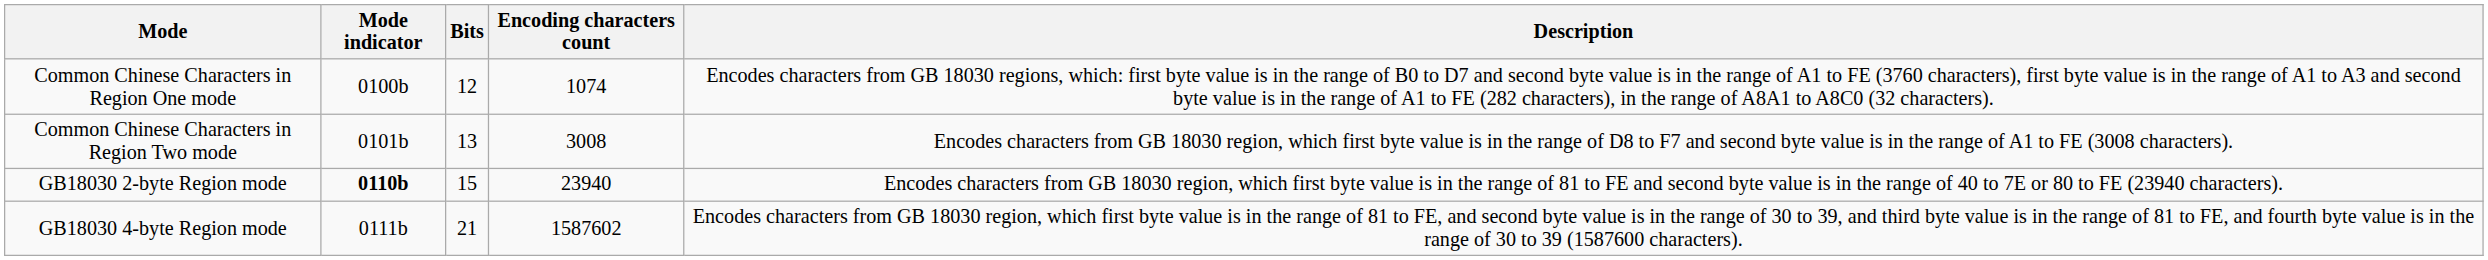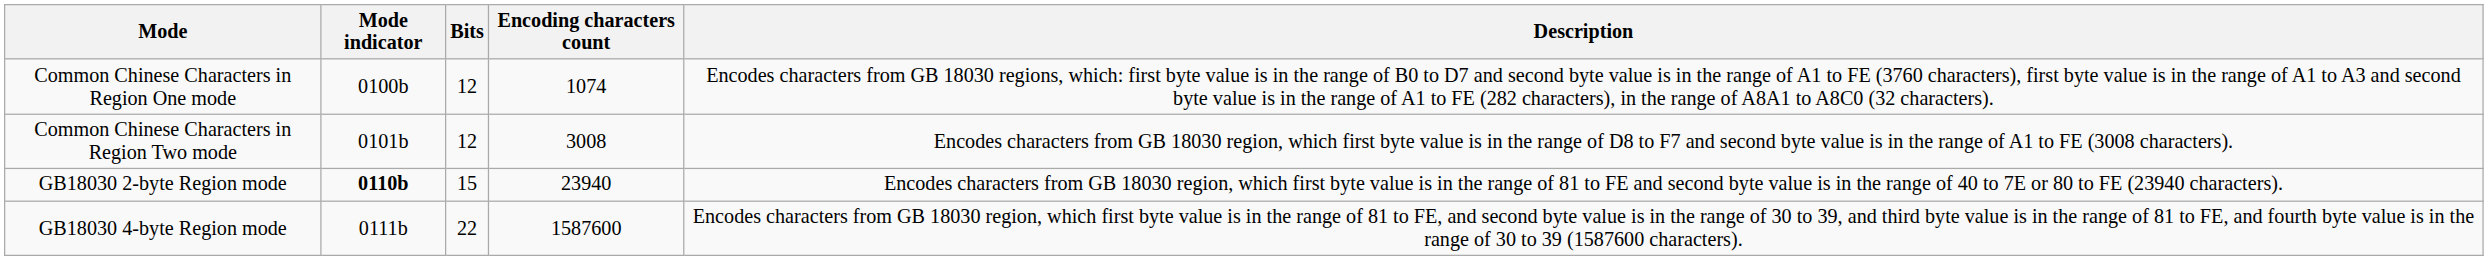Common Chinese Characters in Region Two mode | Bits: 13 -> 12
GB18030 4-byte Region mode | Bits: 21 -> 22
GB18030 4-byte Region mode | Encoding characters count: 1587602 -> 1587600
